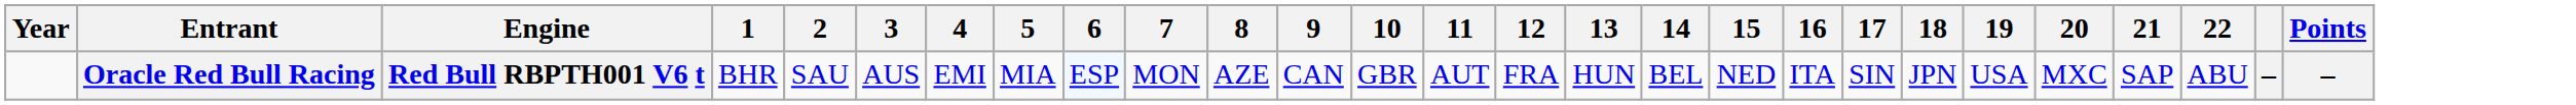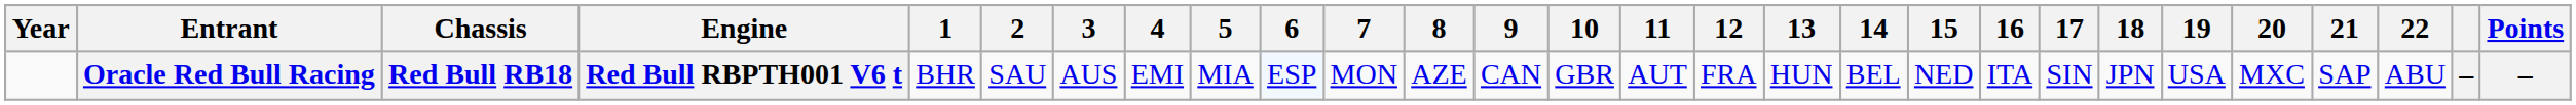+ column: Chassis | Red Bull RB18
